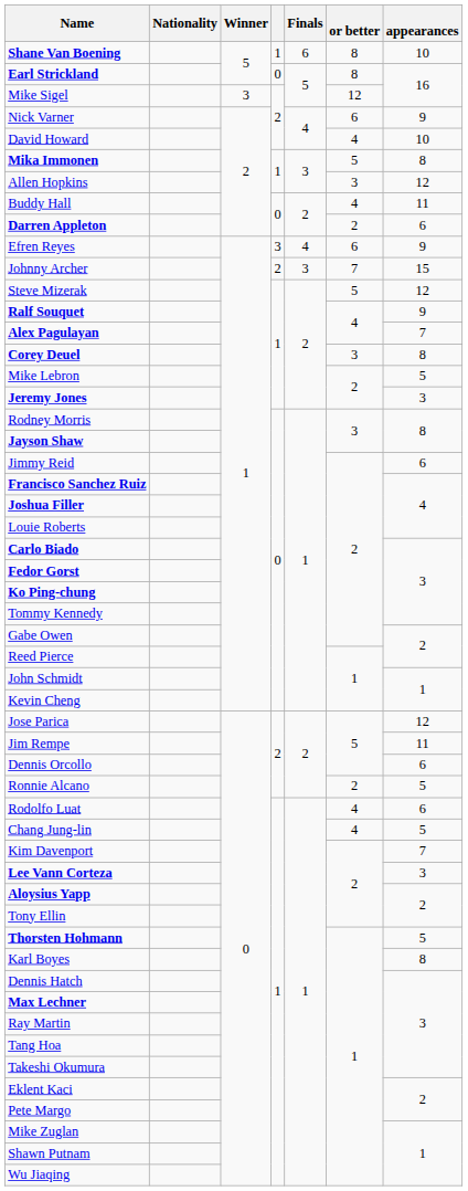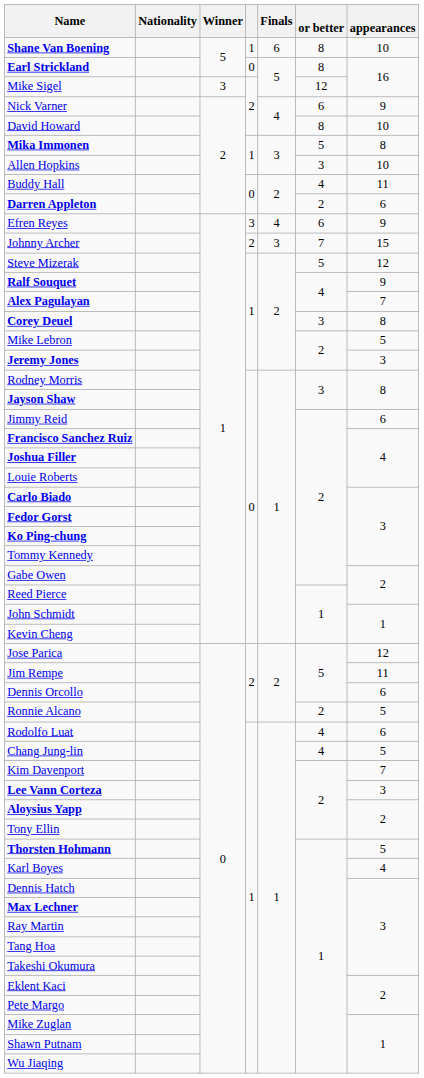David Howard | or better: 4 -> 8
Allen Hopkins | appearances: 12 -> 10
Karl Boyes | appearances: 8 -> 4
